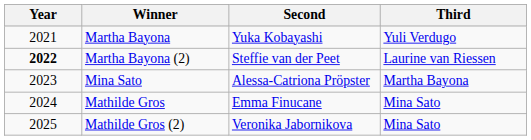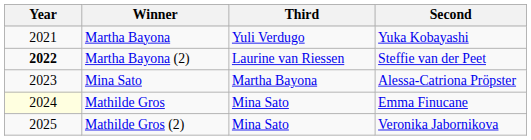columns swapped: Second <-> Third
Mathilde Gros | Year: no background -> lightyellow background
